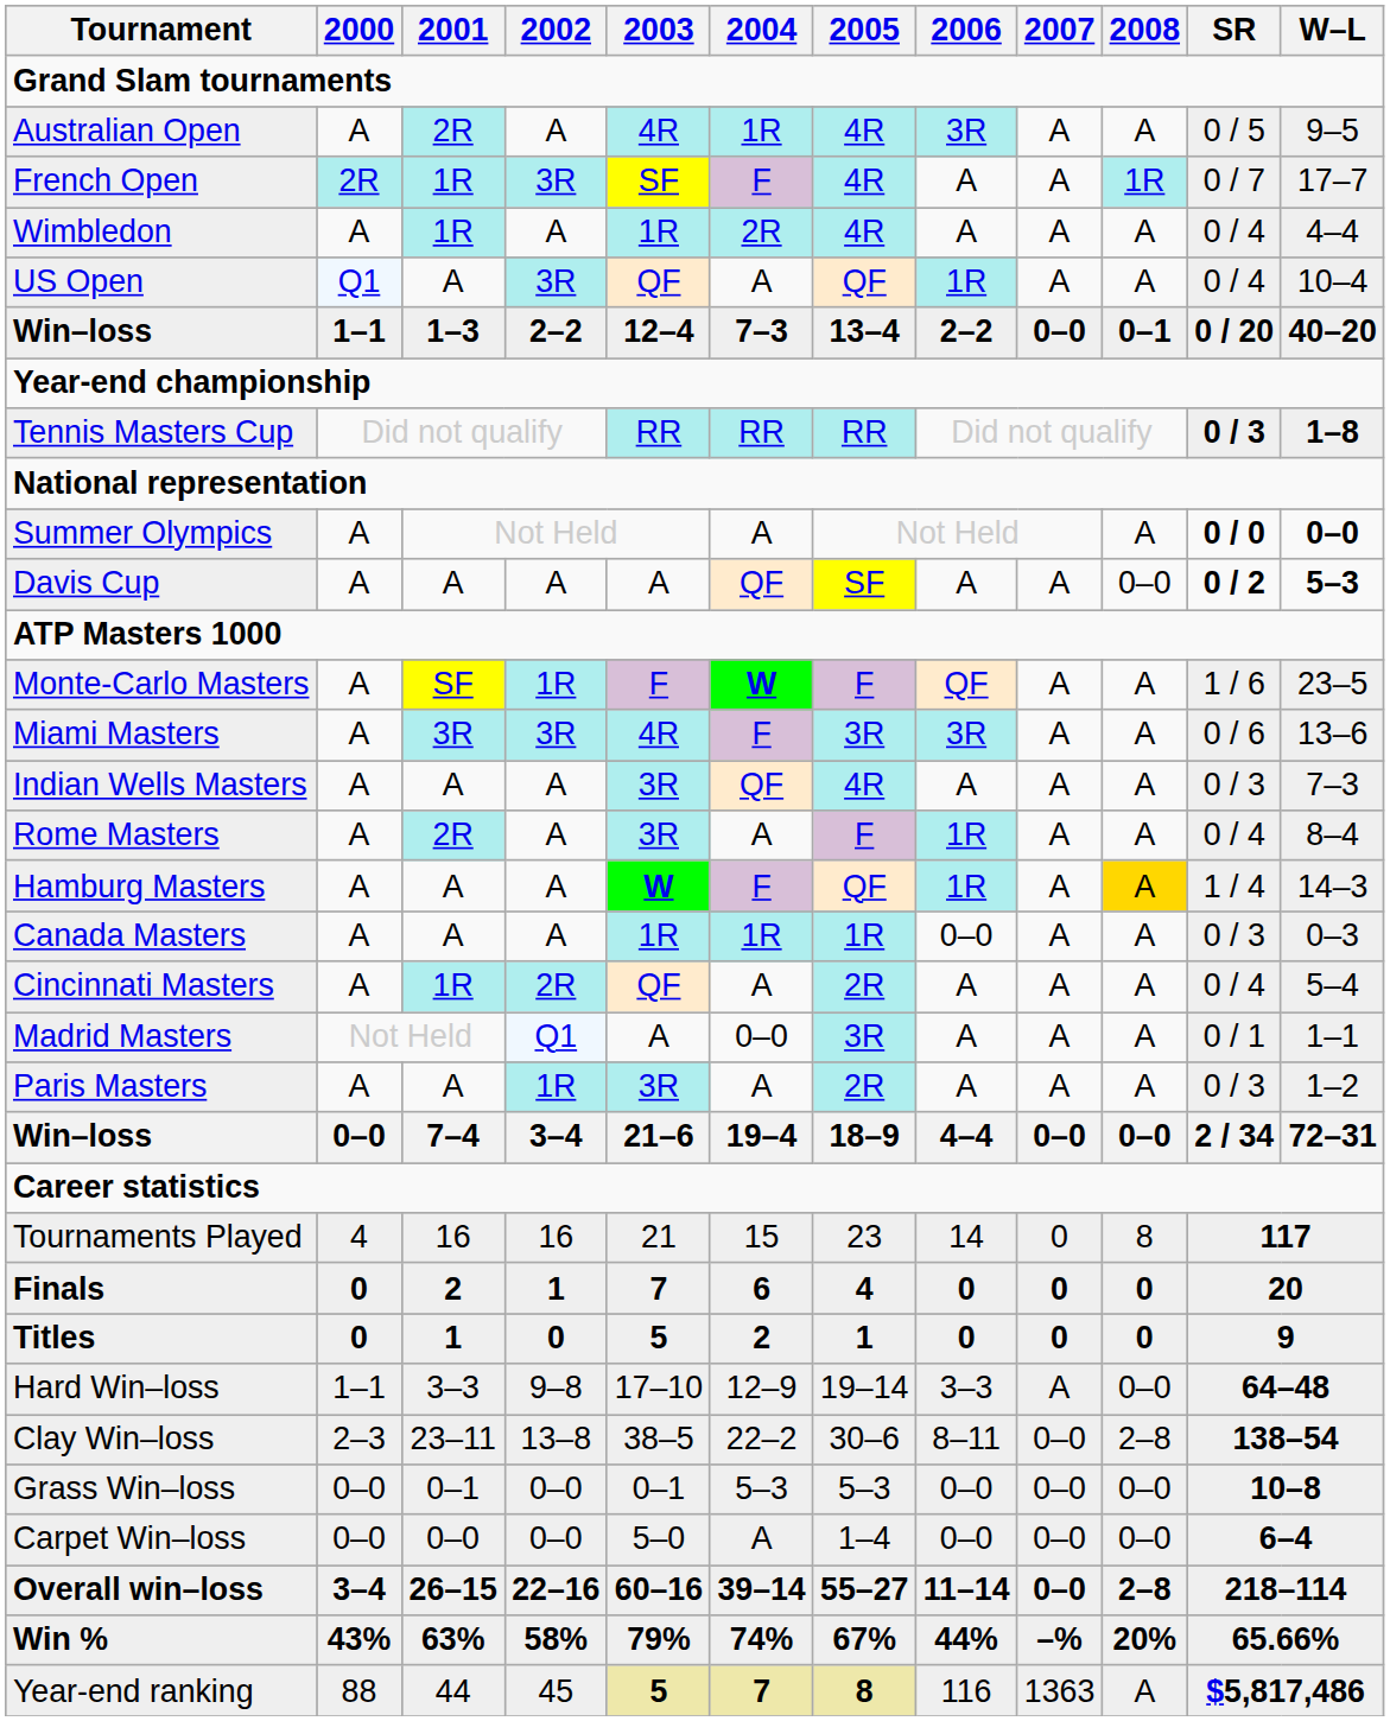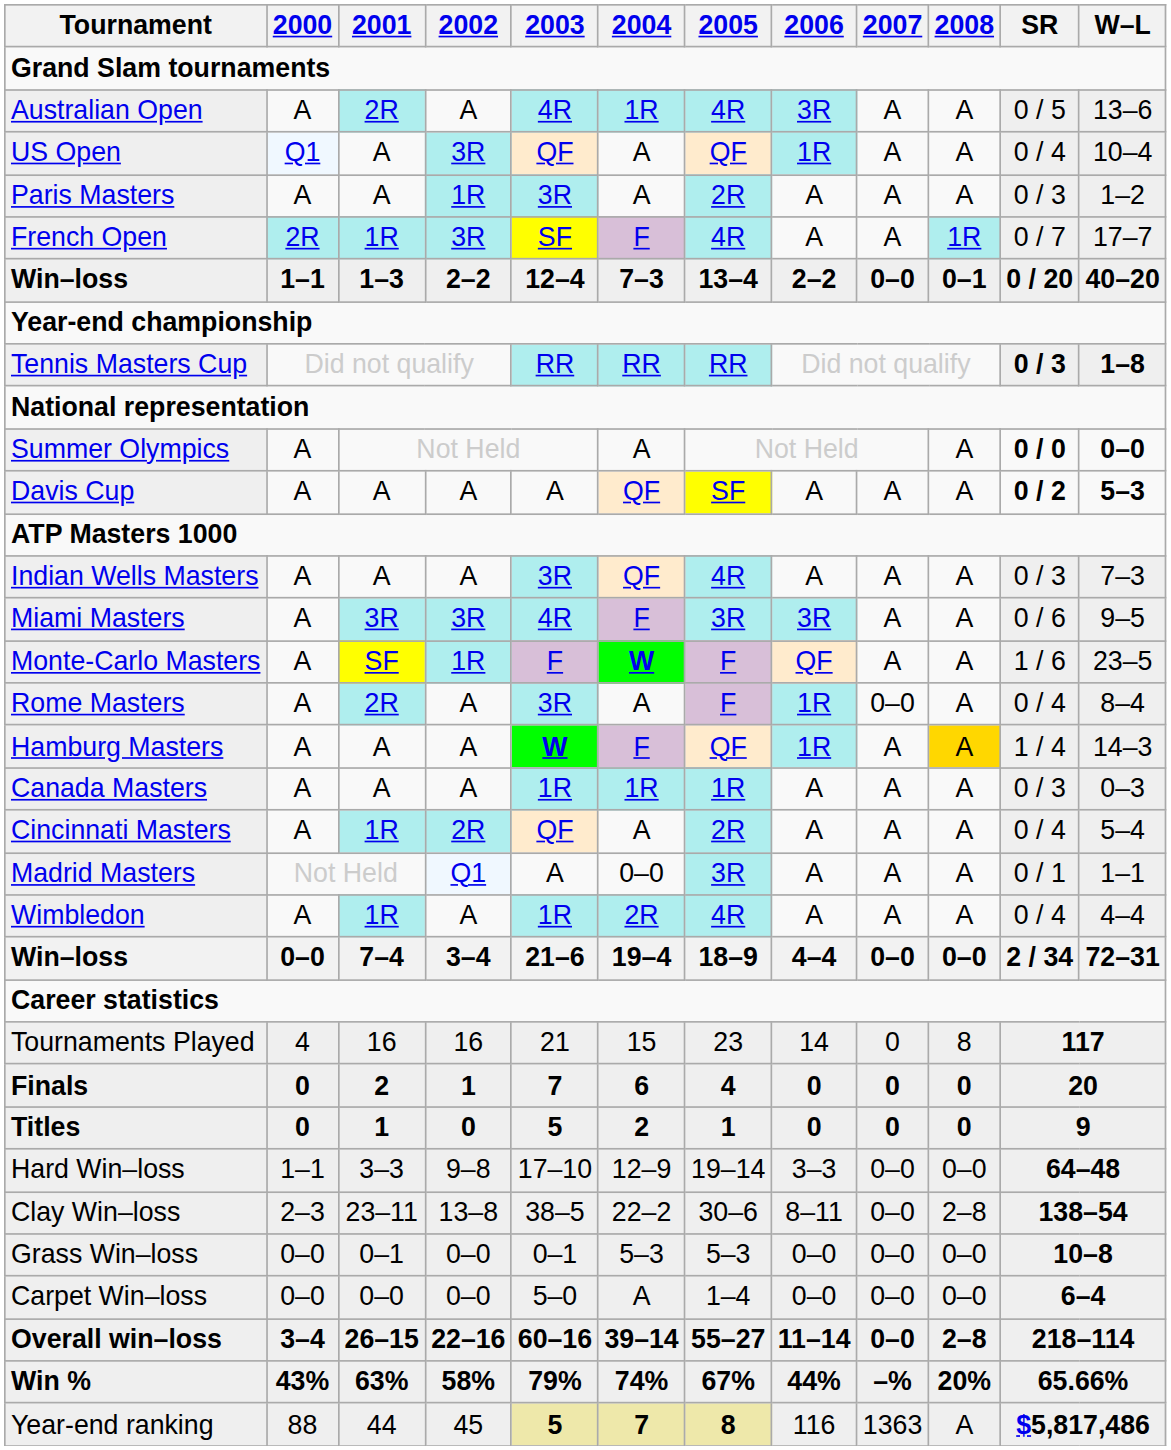Australian Open | W–L: 9–5 -> 13–6
rows swapped: French Open <-> US Open
rows swapped: Wimbledon <-> Paris Masters
Davis Cup | 2008: 0–0 -> A
rows swapped: Indian Wells Masters <-> Monte-Carlo Masters
Miami Masters | W–L: 13–6 -> 9–5
Rome Masters | 2007: A -> 0–0
Canada Masters | 2006: 0–0 -> A
Hard Win–loss | 2007: A -> 0–0
